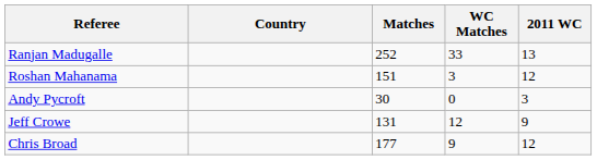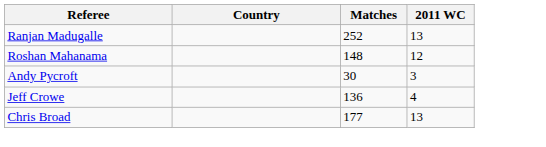- column: WC Matches | 33 | 3 | 0 | 12 | 9
Roshan Mahanama | Matches: 151 -> 148
Jeff Crowe | Matches: 131 -> 136
Jeff Crowe | 2011 WC: 9 -> 4
Chris Broad | 2011 WC: 12 -> 13
